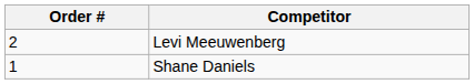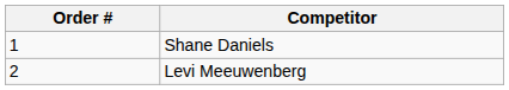rows swapped: Shane Daniels <-> Levi Meeuwenberg
